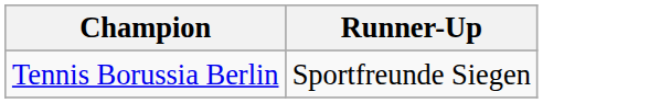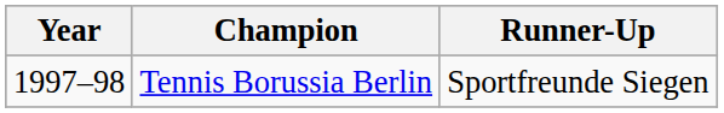+ column: Year | 1997–98
